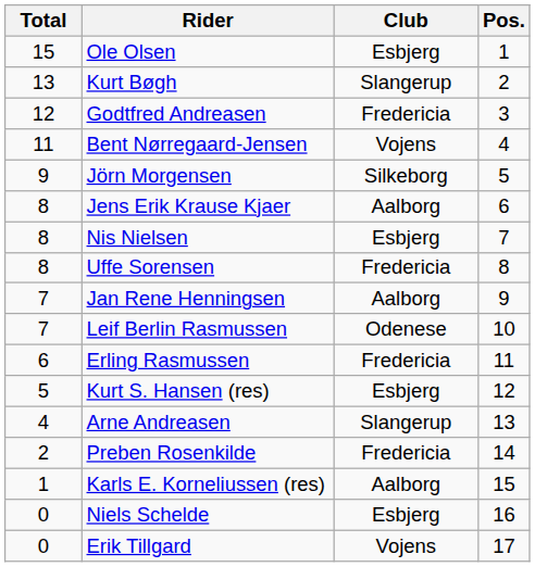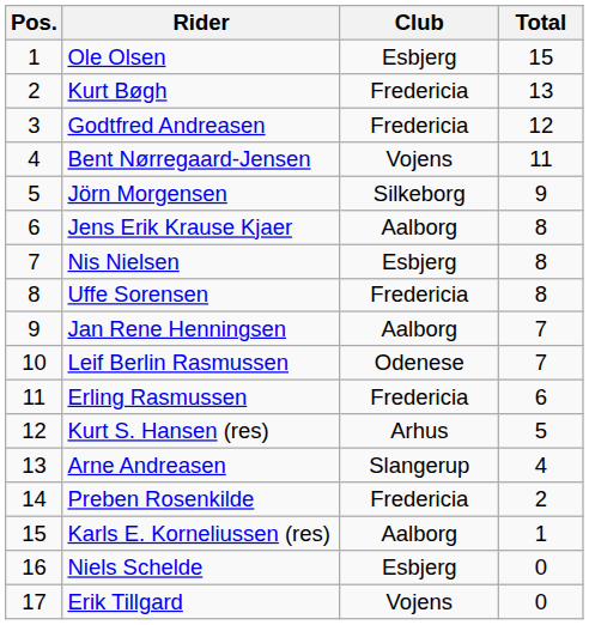columns swapped: Pos. <-> Total
Kurt Bøgh | Club: Slangerup -> Fredericia
Kurt S. Hansen (res) | Club: Esbjerg -> Arhus
